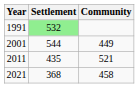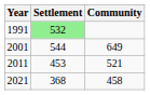2001 | Community: 449 -> 649
2011 | Settlement: 435 -> 453
